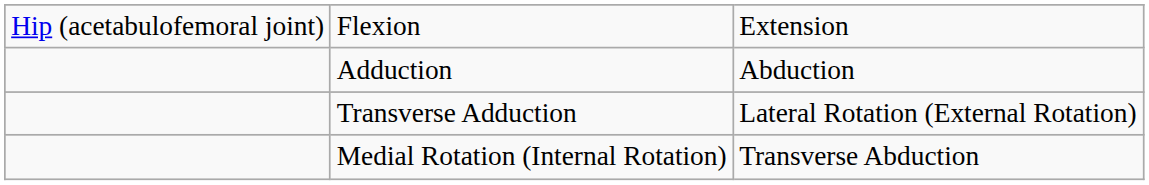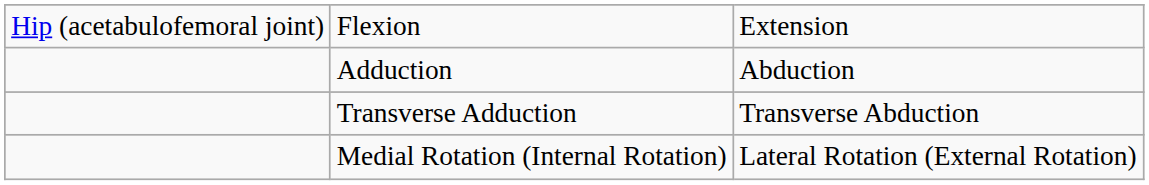Transverse Adduction | column 3: Lateral Rotation (External Rotation) -> Transverse Abduction
Medial Rotation (Internal Rotation) | column 3: Transverse Abduction -> Lateral Rotation (External Rotation)
